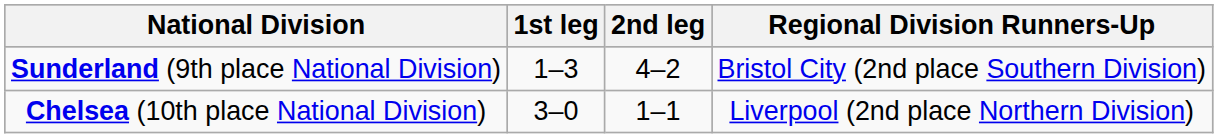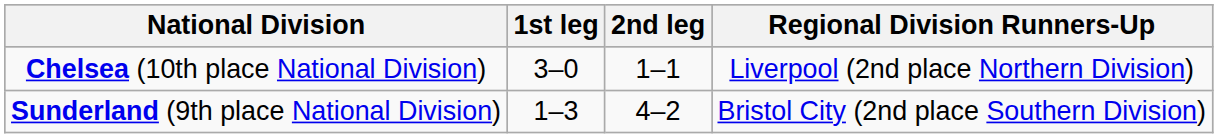rows swapped: Sunderland (9th place National Division) <-> Chelsea (10th place National Division)
